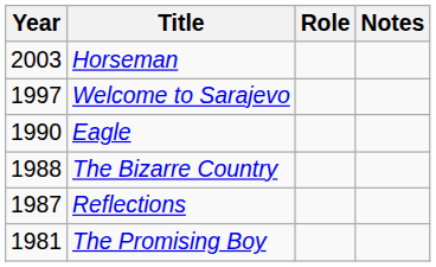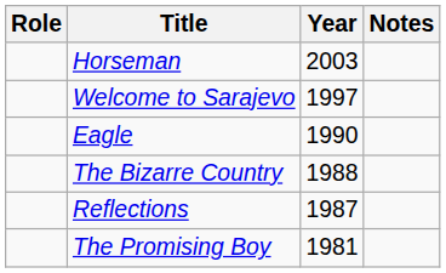columns swapped: Year <-> Role
